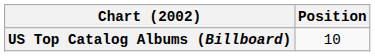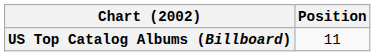US Top Catalog Albums (Billboard) | Position: 10 -> 11
